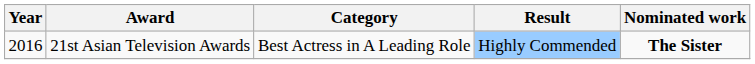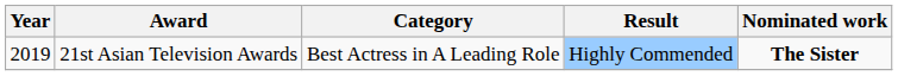21st Asian Television Awards | Year: 2016 -> 2019
